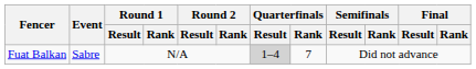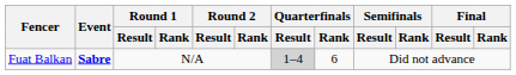Fuat Balkan | Event: normal -> bold
Fuat Balkan | Quarterfinals / Rank: 7 -> 6
